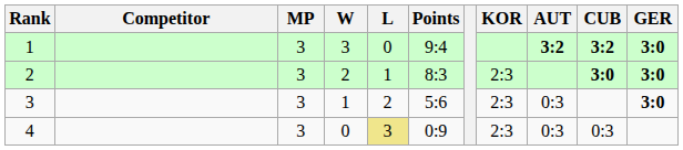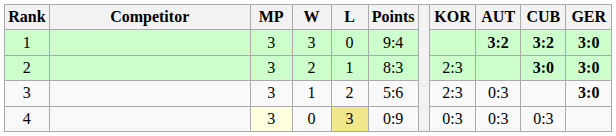4 | MP: no background -> lightyellow background
4 | KOR: 2:3 -> 0:3
